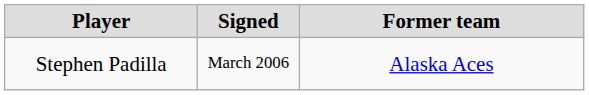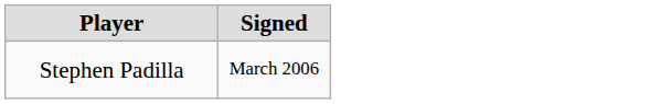- column: Former team | Alaska Aces
